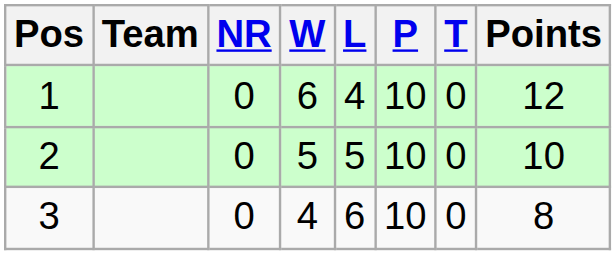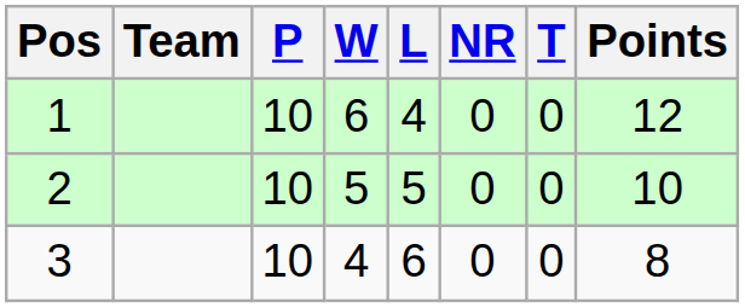columns swapped: P <-> NR
